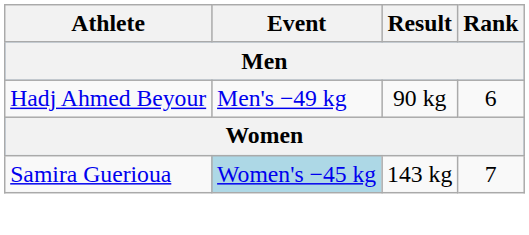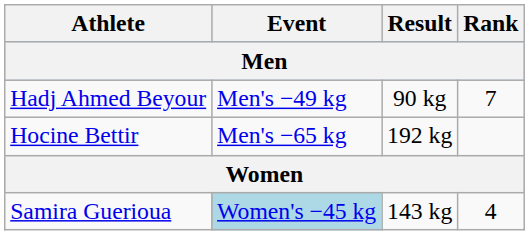Hadj Ahmed Beyour | Rank: 6 -> 7
+ row: Hocine Bettir | Men's −65 kg | 192 kg
Samira Guerioua | Rank: 7 -> 4
